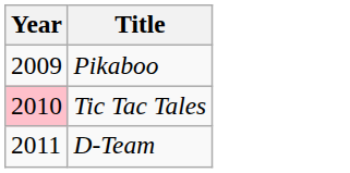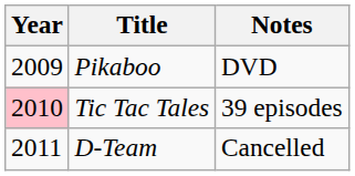+ column: Notes | DVD | 39 episodes | Cancelled
